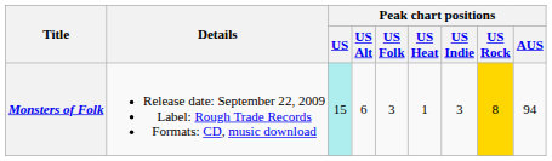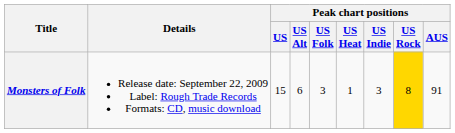Monsters of Folk | Peak chart positions / US: paleturquoise background -> no background
Monsters of Folk | Peak chart positions / AUS: 94 -> 91
